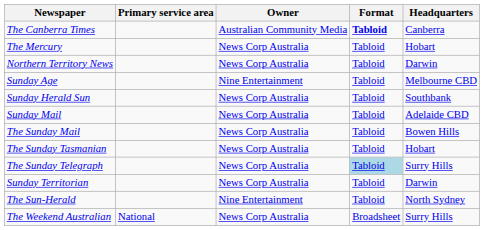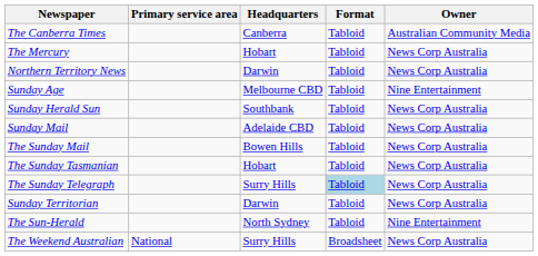columns swapped: Headquarters <-> Owner
The Canberra Times | Format: bold -> normal
